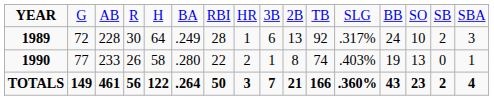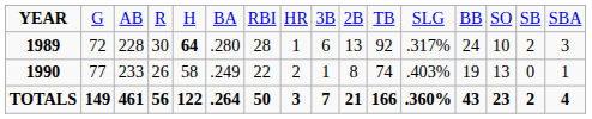1989 | column 5: normal -> bold
1989 | column 6: .249 -> .280
1990 | column 6: .280 -> .249
